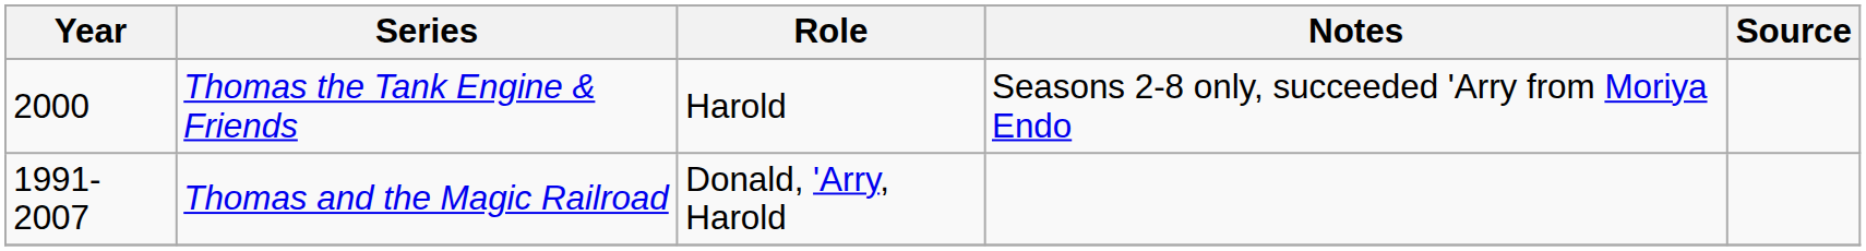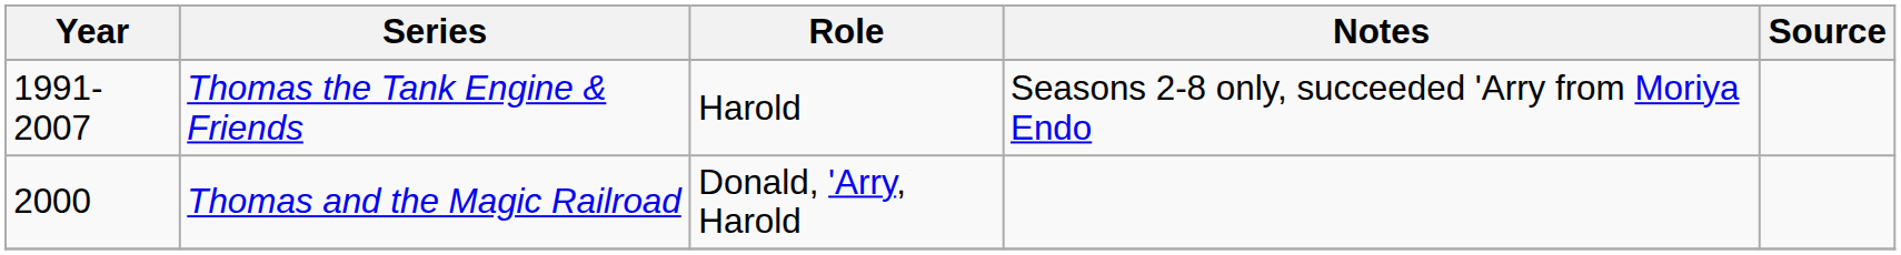Thomas the Tank Engine & Friends | Year: 2000 -> 1991-2007
Thomas and the Magic Railroad | Year: 1991-2007 -> 2000
